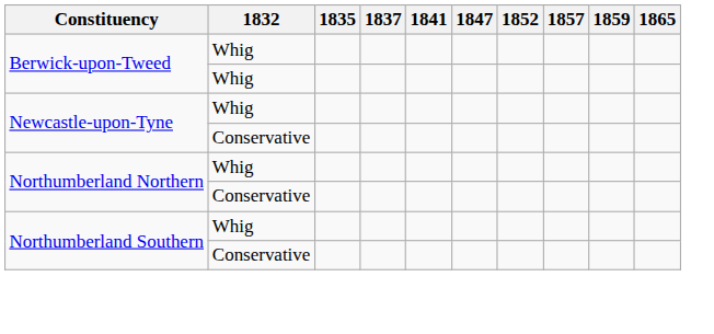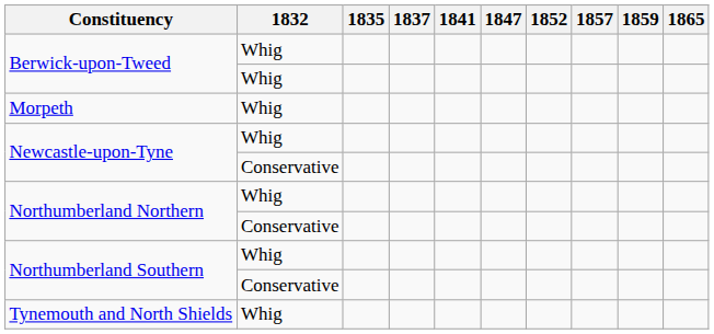+ row: Morpeth | Whig
+ row: Tynemouth and North Shields | Whig
